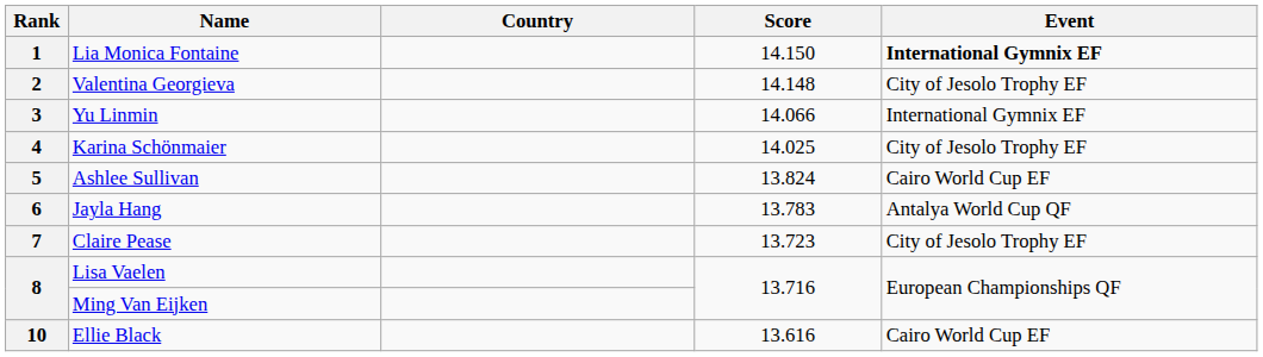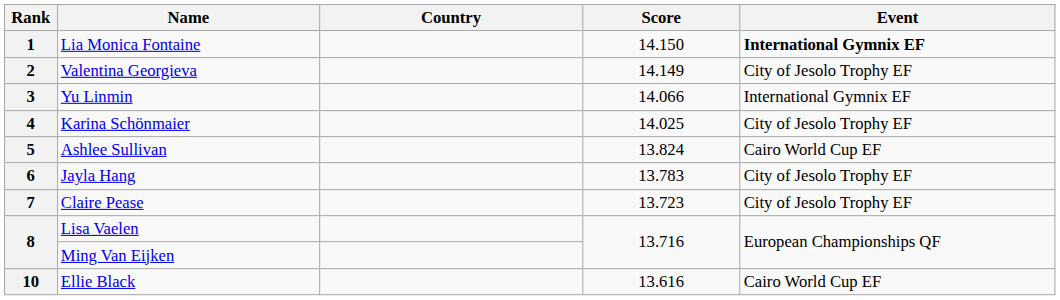2 | Score: 14.148 -> 14.149
6 | Event: Antalya World Cup QF -> City of Jesolo Trophy EF
